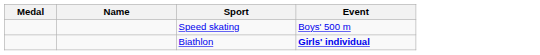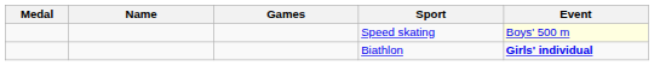+ column: Games
Speed skating | Event: no background -> lightyellow background
